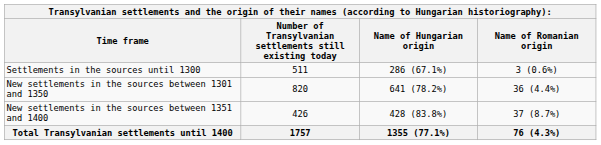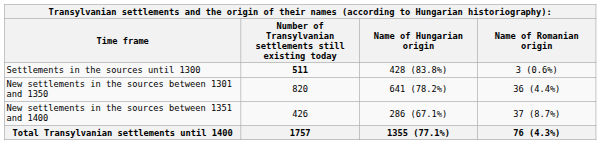Settlements in the sources until 1300 | Number of Transylvanian settlements still existing today: normal -> bold
Settlements in the sources until 1300 | Name of Hungarian origin: 286 (67.1%) -> 428 (83.8%)
New settlements in the sources between 1351 and 1400 | Name of Hungarian origin: 428 (83.8%) -> 286 (67.1%)
